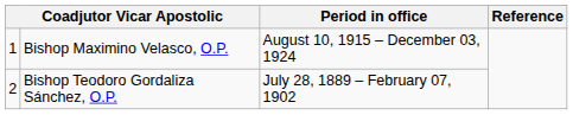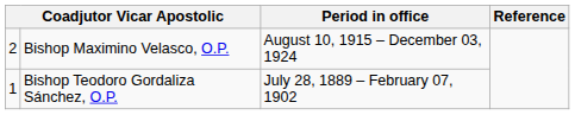Bishop Maximino Velasco, O.P. | column 1: 1 -> 2
Bishop Teodoro Gordaliza Sánchez, O.P. | column 1: 2 -> 1
